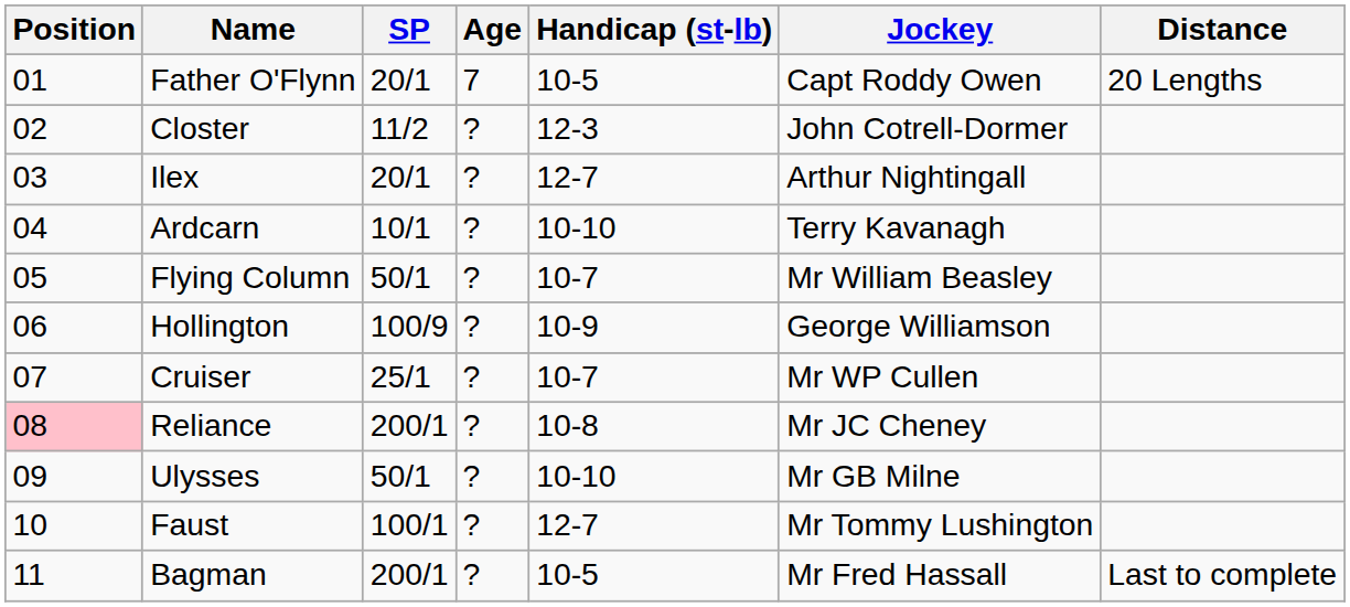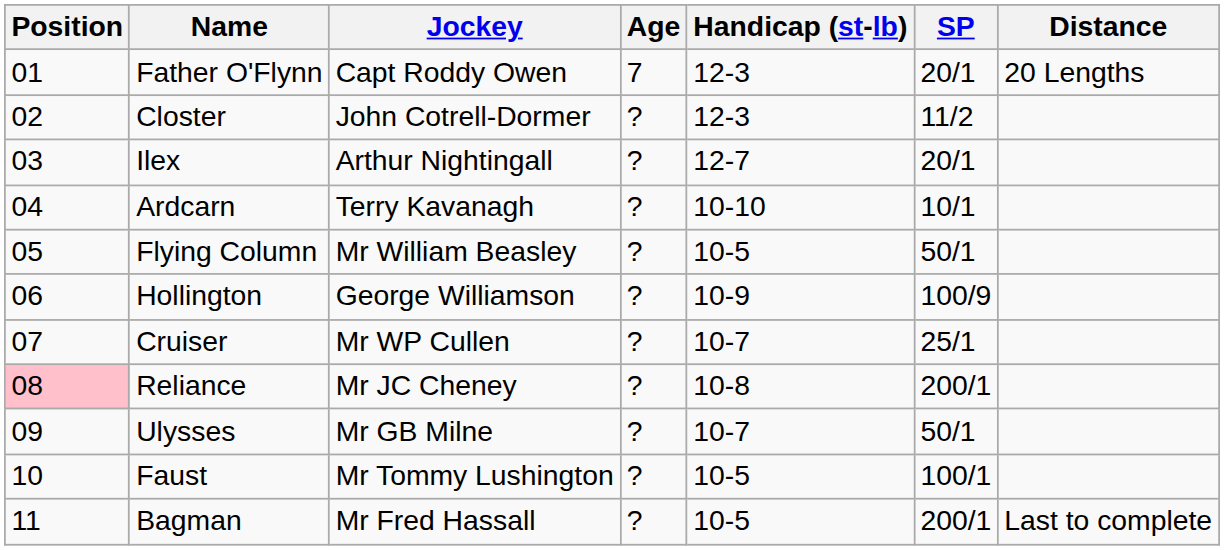columns swapped: Jockey <-> SP
Father O'Flynn | Handicap (st-lb): 10-5 -> 12-3
Flying Column | Handicap (st-lb): 10-7 -> 10-5
Ulysses | Handicap (st-lb): 10-10 -> 10-7
Faust | Handicap (st-lb): 12-7 -> 10-5
